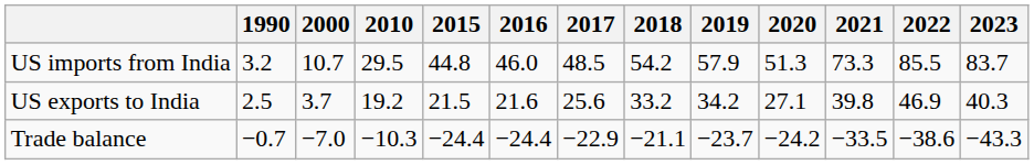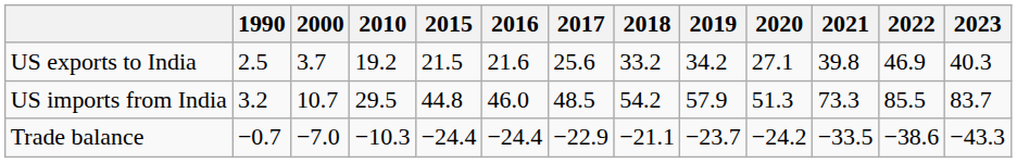rows swapped: US exports to India <-> US imports from India
